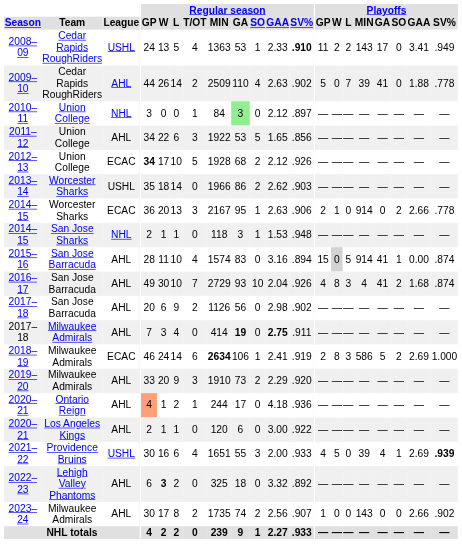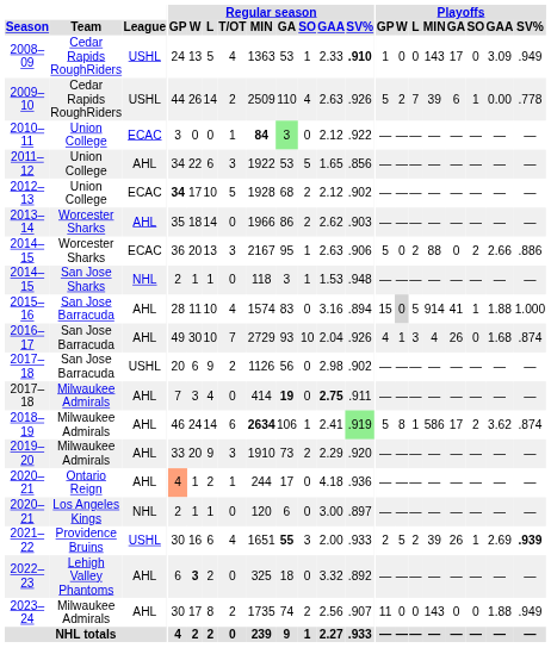2008–09 | Playoffs / GP: 11 -> 1
2008–09 | Playoffs / W: 2 -> 0
2008–09 | Playoffs / L: 2 -> 0
2008–09 | Playoffs / GAA: 3.41 -> 3.09
2009–10 | League: AHL -> USHL
2009–10 | Regular season / SV%: .902 -> .926
2009–10 | Playoffs / W: 0 -> 2
2009–10 | Playoffs / GA: 41 -> 6
2009–10 | Playoffs / SO: 0 -> 1
2009–10 | Playoffs / GAA: 1.88 -> 0.00
2010–11 | League: NHL -> ECAC
2010–11 | Regular season / MIN: normal -> bold
2010–11 | Regular season / SV%: .897 -> .922
2012–13 | Regular season / SV%: .926 -> .902
2013–14 | League: USHL -> AHL
2014–15 / Worcester Sharks | Playoffs / GP: 2 -> 5
2014–15 / Worcester Sharks | Playoffs / W: 1 -> 0
2014–15 / Worcester Sharks | Playoffs / L: 0 -> 2
2014–15 / Worcester Sharks | Playoffs / MIN: 914 -> 88
2014–15 / Worcester Sharks | Playoffs / SV%: .778 -> .886
2015–16 | Playoffs / GAA: 0.00 -> 1.88
2015–16 | Playoffs / SV%: .874 -> 1.000
2016–17 | Playoffs / W: 8 -> 1
2016–17 | Playoffs / GA: 41 -> 26
2016–17 | Playoffs / SO: 2 -> 0
2017–18 / San Jose Barracuda | League: AHL -> USHL
2018–19 | League: ECAC -> AHL
2018–19 | Regular season / SV%: no background -> lightgreen background
2018–19 | Playoffs / GP: 2 -> 5
2018–19 | Playoffs / L: 3 -> 1
2018–19 | Playoffs / GA: 5 -> 17
2018–19 | Playoffs / GAA: 2.69 -> 3.62
2018–19 | Playoffs / SV%: 1.000 -> .874
2020–21 / Los Angeles Kings | League: AHL -> NHL
2020–21 / Los Angeles Kings | Regular season / SV%: .922 -> .897
2021–22 | Regular season / GA: normal -> bold
2021–22 | Playoffs / GP: 4 -> 2
2021–22 | Playoffs / L: 0 -> 2
2021–22 | Playoffs / GA: 4 -> 26
2023–24 | Playoffs / GP: 1 -> 11
2023–24 | Playoffs / GAA: 2.66 -> 1.88
2023–24 | Playoffs / SV%: .902 -> .949
